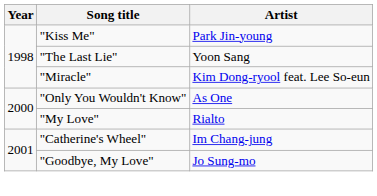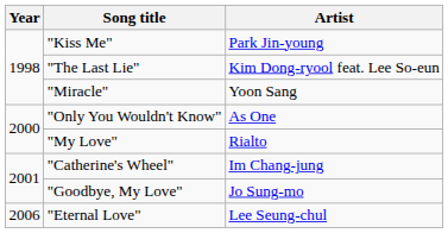"The Last Lie" | Artist: Yoon Sang -> Kim Dong-ryool feat. Lee So-eun
"Miracle" | Artist: Kim Dong-ryool feat. Lee So-eun -> Yoon Sang
+ row: 2006 | "Eternal Love" | Lee Seung-chul
